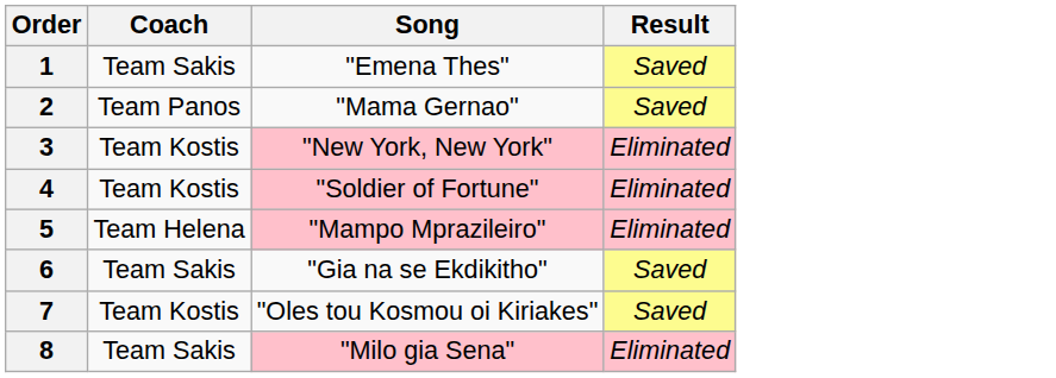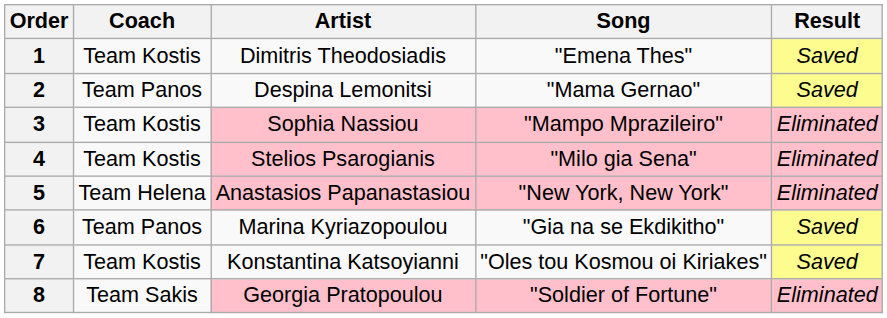+ column: Artist | Dimitris Theodosiadis | Despina Lemonitsi | Sophia Nassiou | Stelios Psarogianis | Anastasios Papanastasiou | Marina Kyriazopoulou | Konstantina Katsoyianni | Georgia Pratopoulou
1 | Coach: Team Sakis -> Team Kostis
3 | Song: "New York, New York" -> "Mampo Mprazileiro"
4 | Song: "Soldier of Fortune" -> "Milo gia Sena"
5 | Song: "Mampo Mprazileiro" -> "New York, New York"
6 | Coach: Team Sakis -> Team Panos
8 | Song: "Milo gia Sena" -> "Soldier of Fortune"
